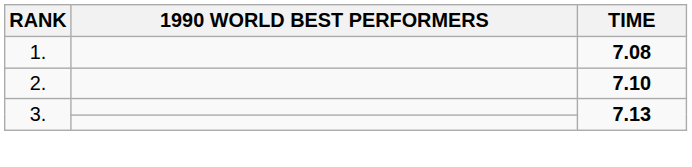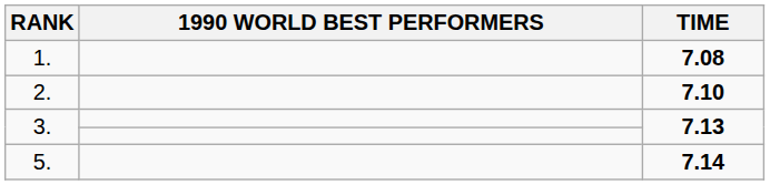+ row: 5. | 7.14
